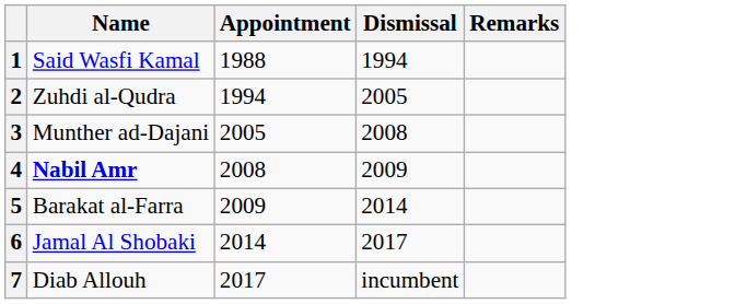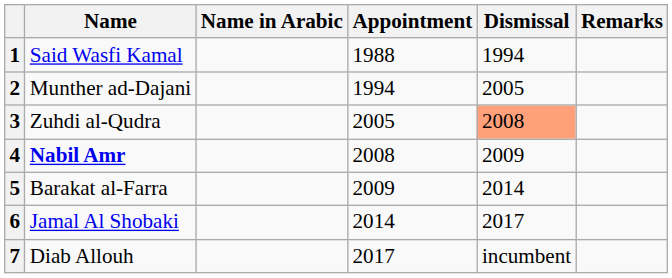+ column: Name in Arabic
2 | Name: Zuhdi al-Qudra -> Munther ad-Dajani
3 | Name: Munther ad-Dajani -> Zuhdi al-Qudra
3 | Dismissal: no background -> lightsalmon background
